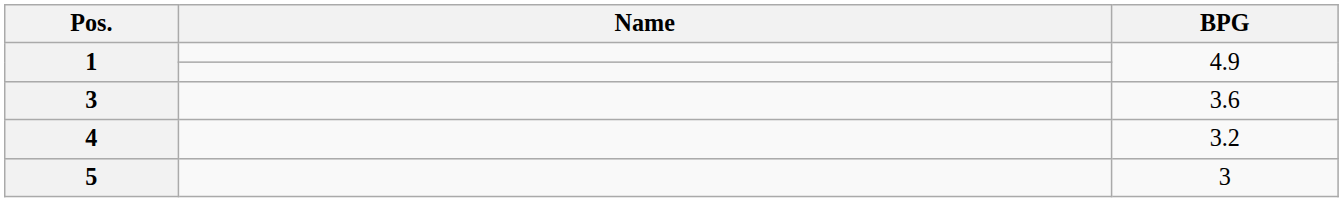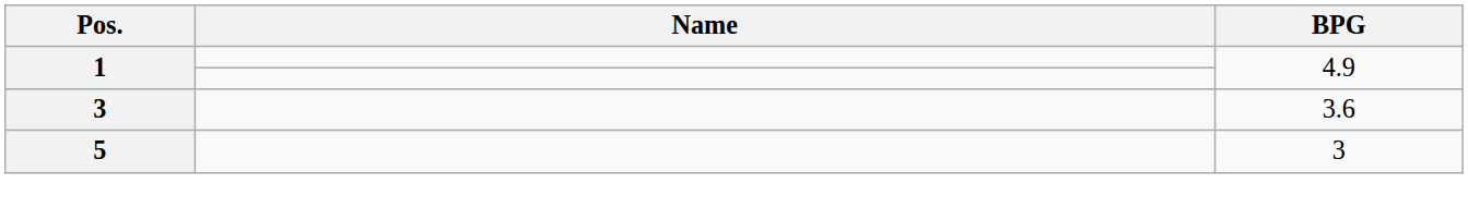- row: 4 | 3.2
